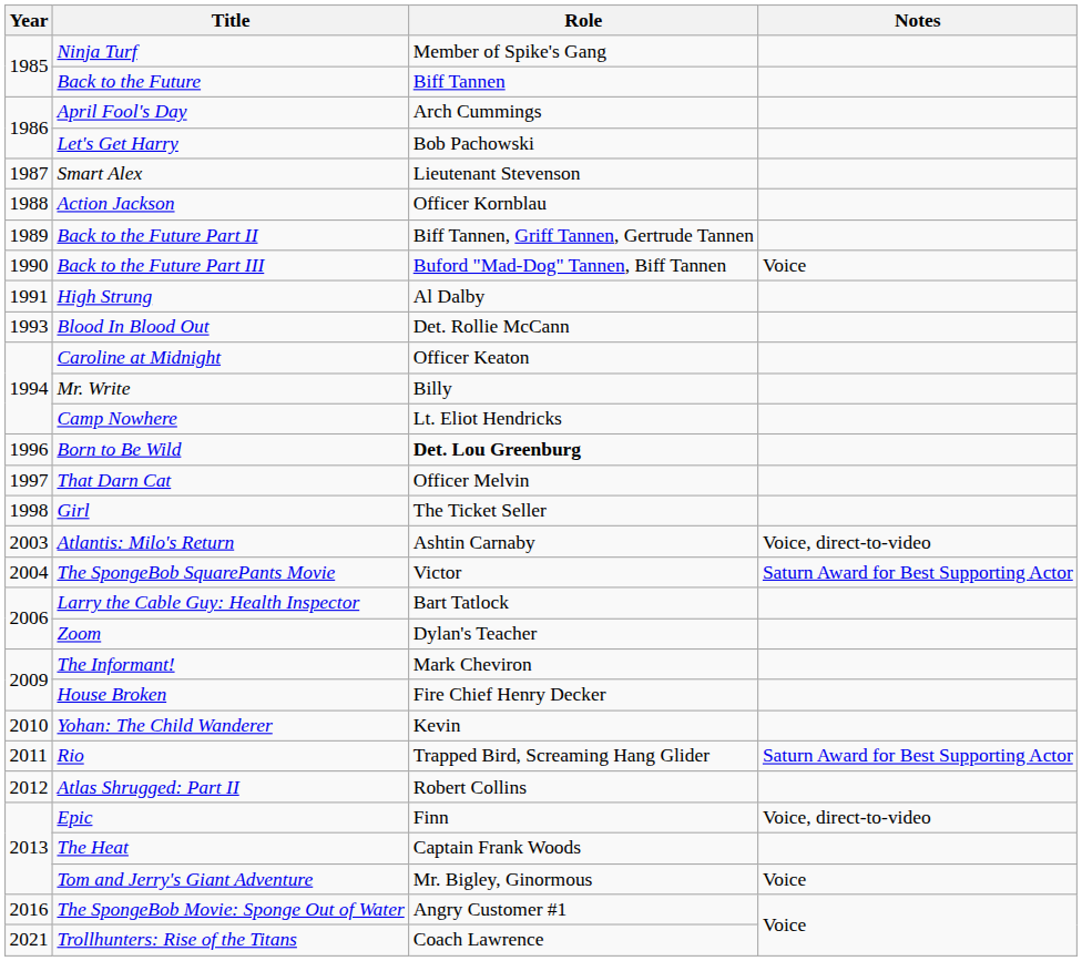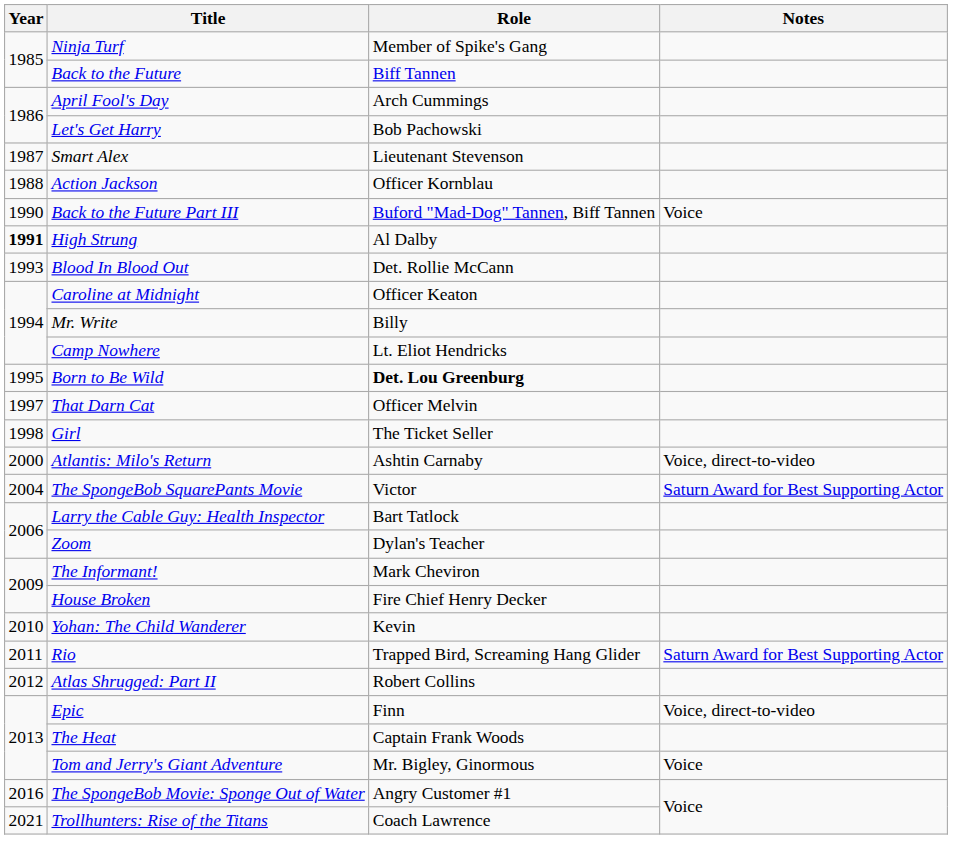- row: 1989 | Back to the Future Part II | Biff Tannen, Griff Tannen, Gertrude Tannen
High Strung | Year: normal -> bold
Born to Be Wild | Year: 1996 -> 1995
Atlantis: Milo's Return | Year: 2003 -> 2000
